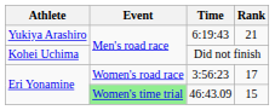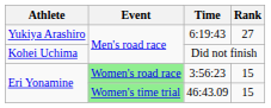6:19:43 | Rank: 21 -> 27
3:56:23 | Event: no background -> lightgreen background
3:56:23 | Rank: 17 -> 15
